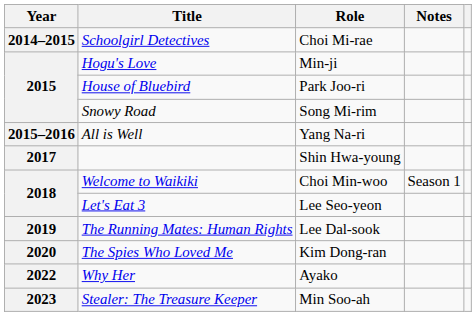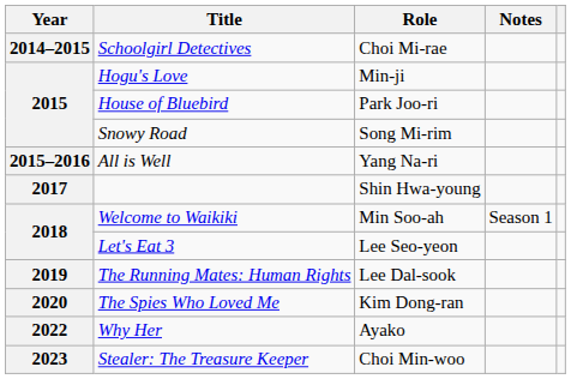Welcome to Waikiki | Role: Choi Min-woo -> Min Soo-ah
Stealer: The Treasure Keeper | Role: Min Soo-ah -> Choi Min-woo
